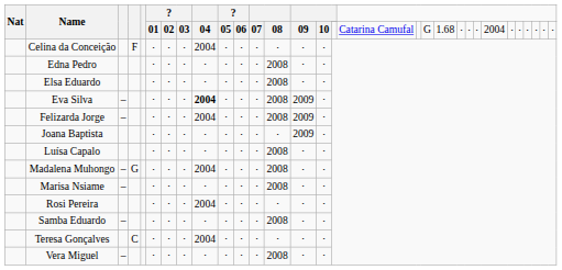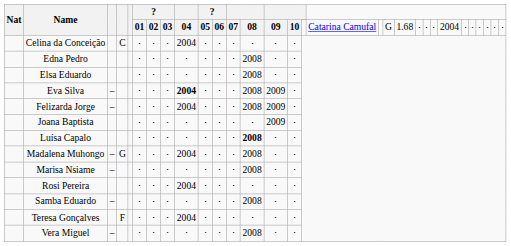Celina da Conceição | column 4: F -> C
Luísa Capalo | 08: normal -> bold
Teresa Gonçalves | column 4: C -> F
